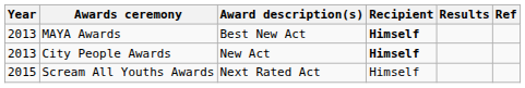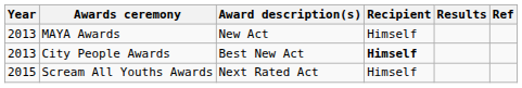MAYA Awards | Award description(s): Best New Act -> New Act
MAYA Awards | Recipient: bold -> normal
City People Awards | Award description(s): New Act -> Best New Act
